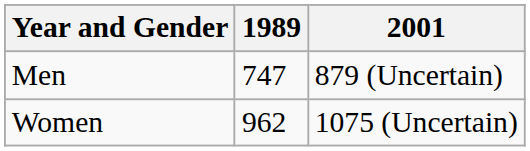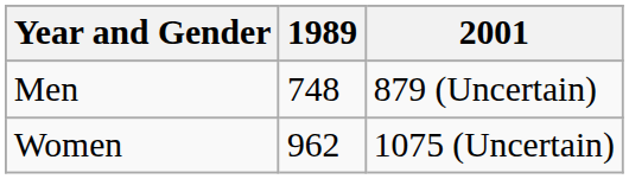Men | 1989: 747 -> 748
